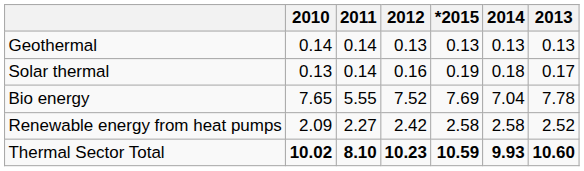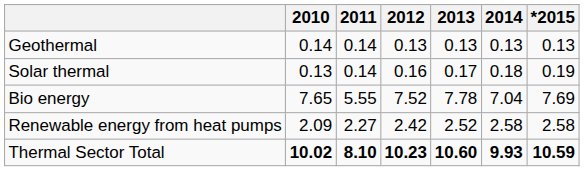columns swapped: 2013 <-> *2015
